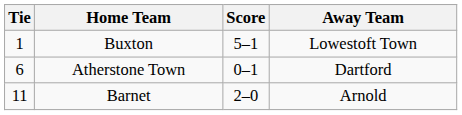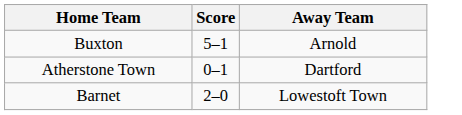- column: Tie | 1 | 6 | 11
Buxton | Away Team: Lowestoft Town -> Arnold
Barnet | Away Team: Arnold -> Lowestoft Town
